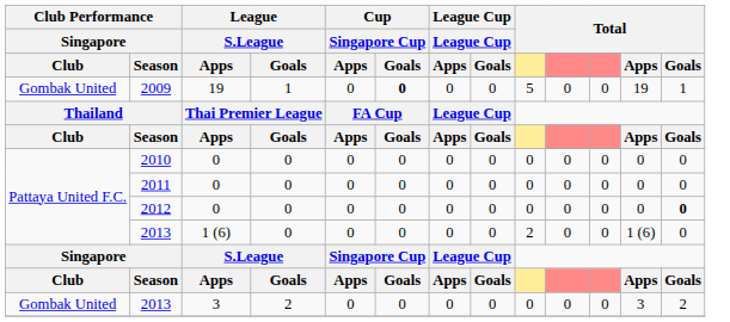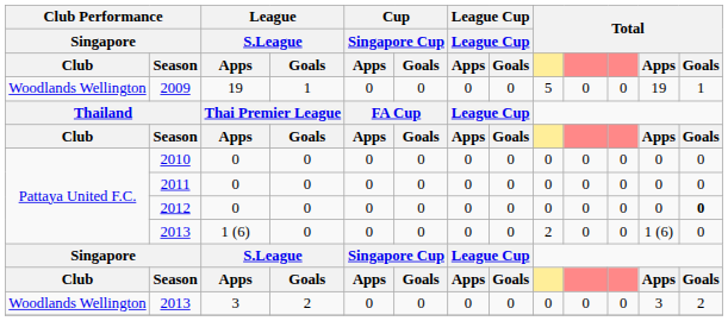2009 | Club Performance / Singapore / Club: Gombak United -> Woodlands Wellington
2009 | Cup / Singapore Cup / Goals: bold -> normal
2013 / 3 | Club Performance / Singapore / Club: Gombak United -> Woodlands Wellington
